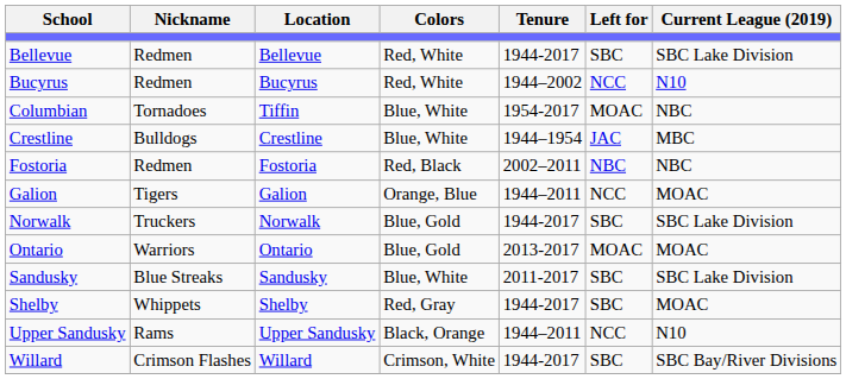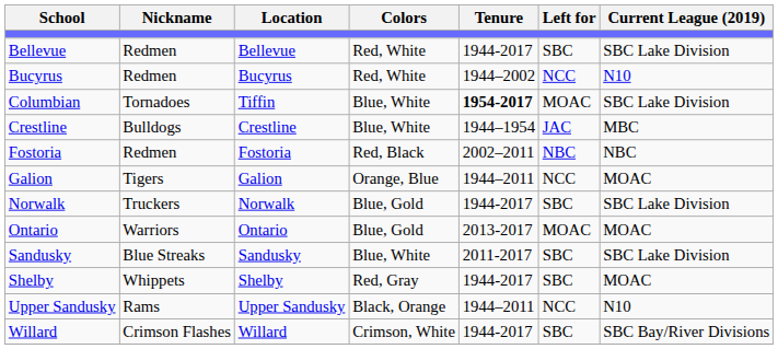Columbian | Tenure: normal -> bold
Columbian | Current League (2019): NBC -> SBC Lake Division
